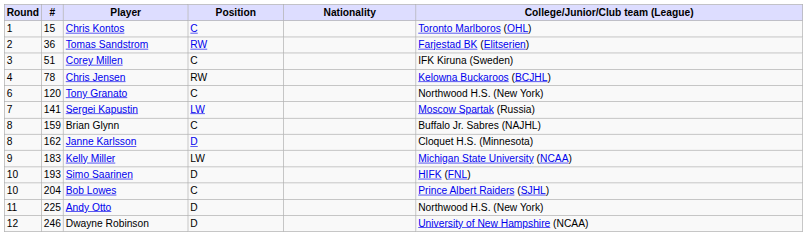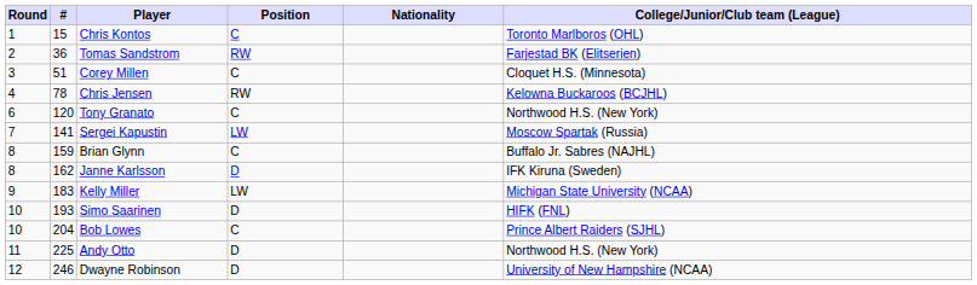Corey Millen | College/Junior/Club team (League): IFK Kiruna (Sweden) -> Cloquet H.S. (Minnesota)
Janne Karlsson | College/Junior/Club team (League): Cloquet H.S. (Minnesota) -> IFK Kiruna (Sweden)
